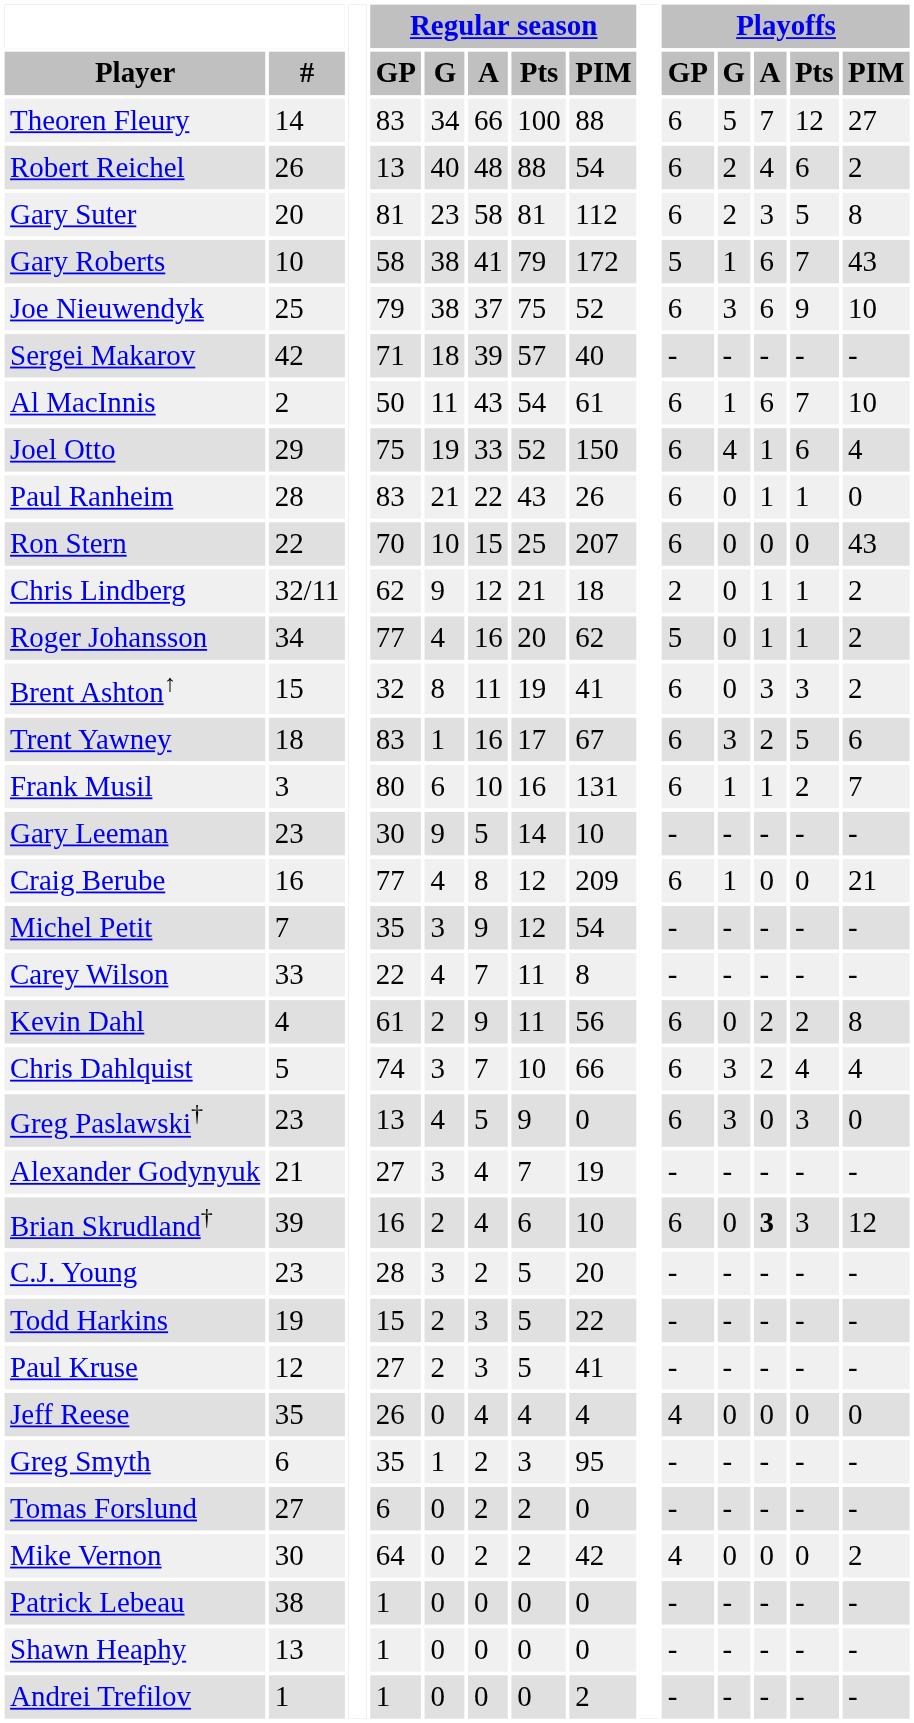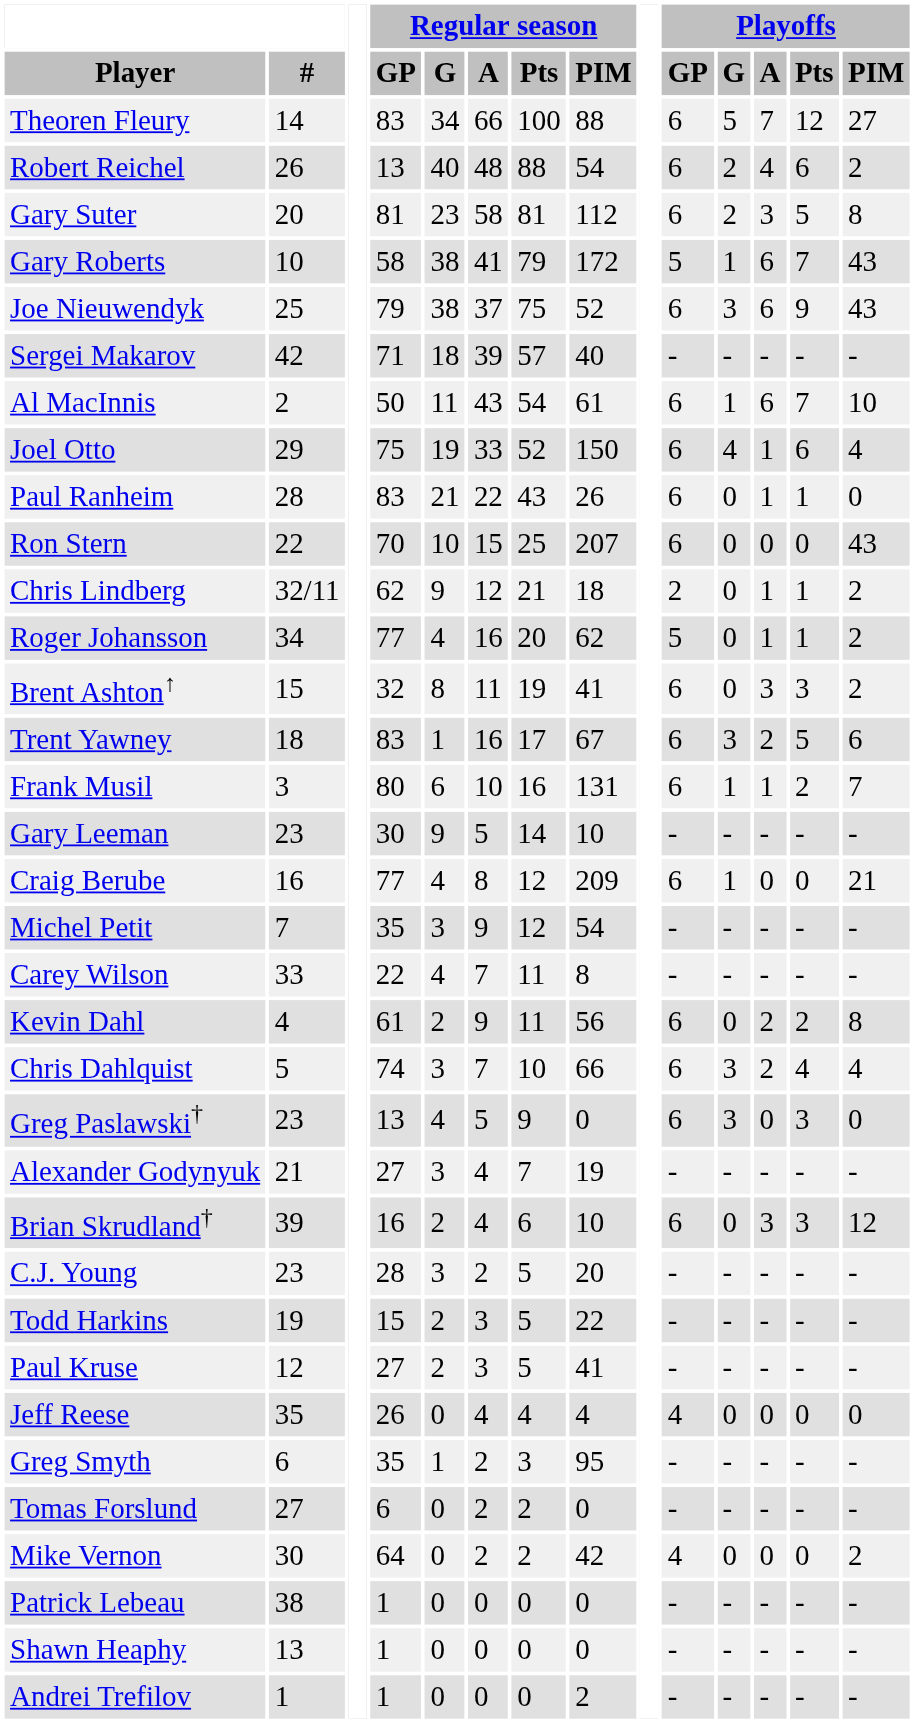Joe Nieuwendyk | Playoffs / PIM: 10 -> 43
Brian Skrudland† | Playoffs / A: bold -> normal
